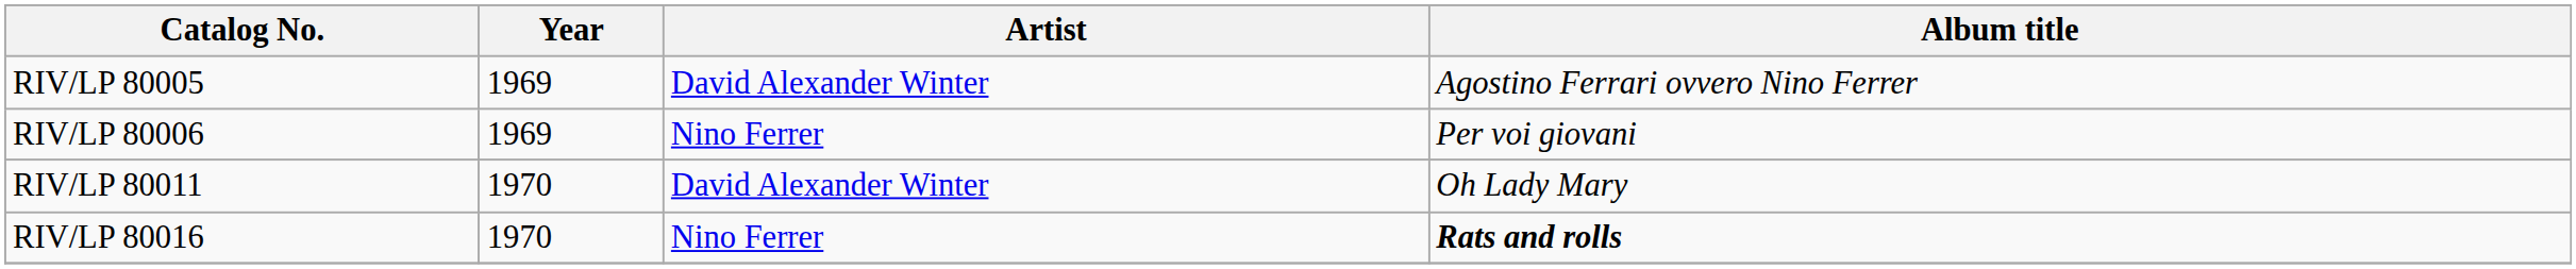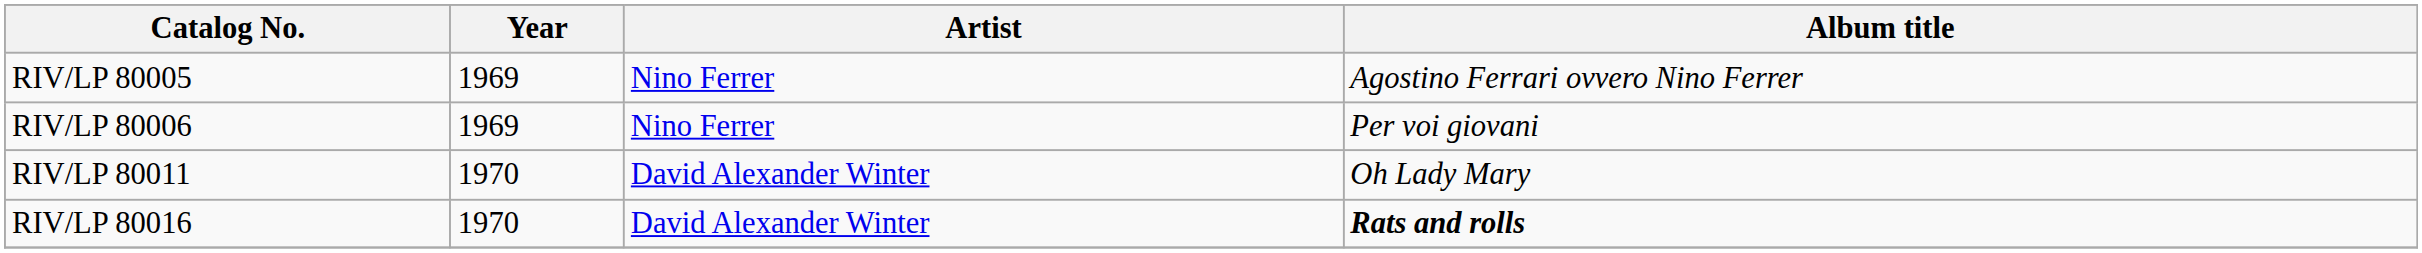RIV/LP 80005 | Artist: David Alexander Winter -> Nino Ferrer
RIV/LP 80016 | Artist: Nino Ferrer -> David Alexander Winter
